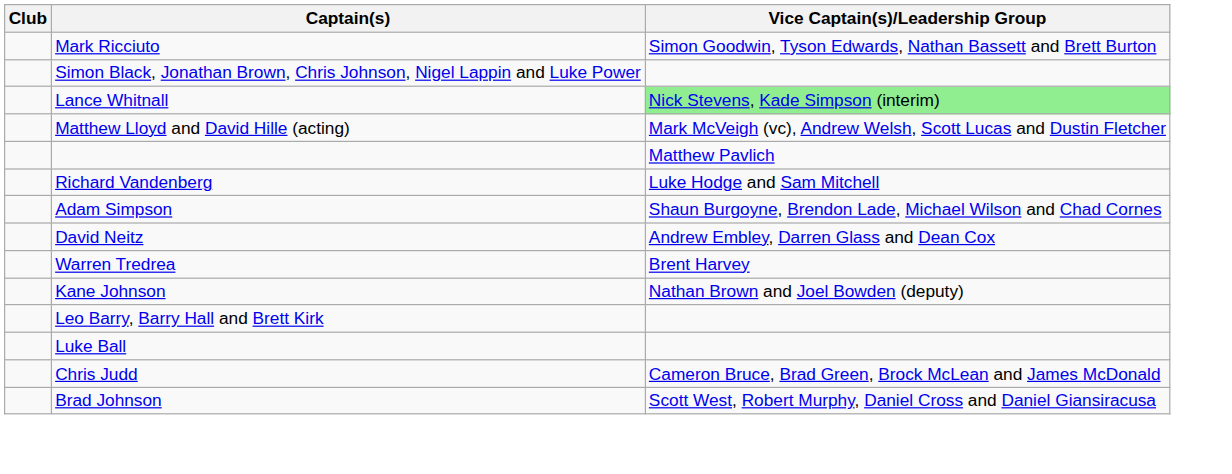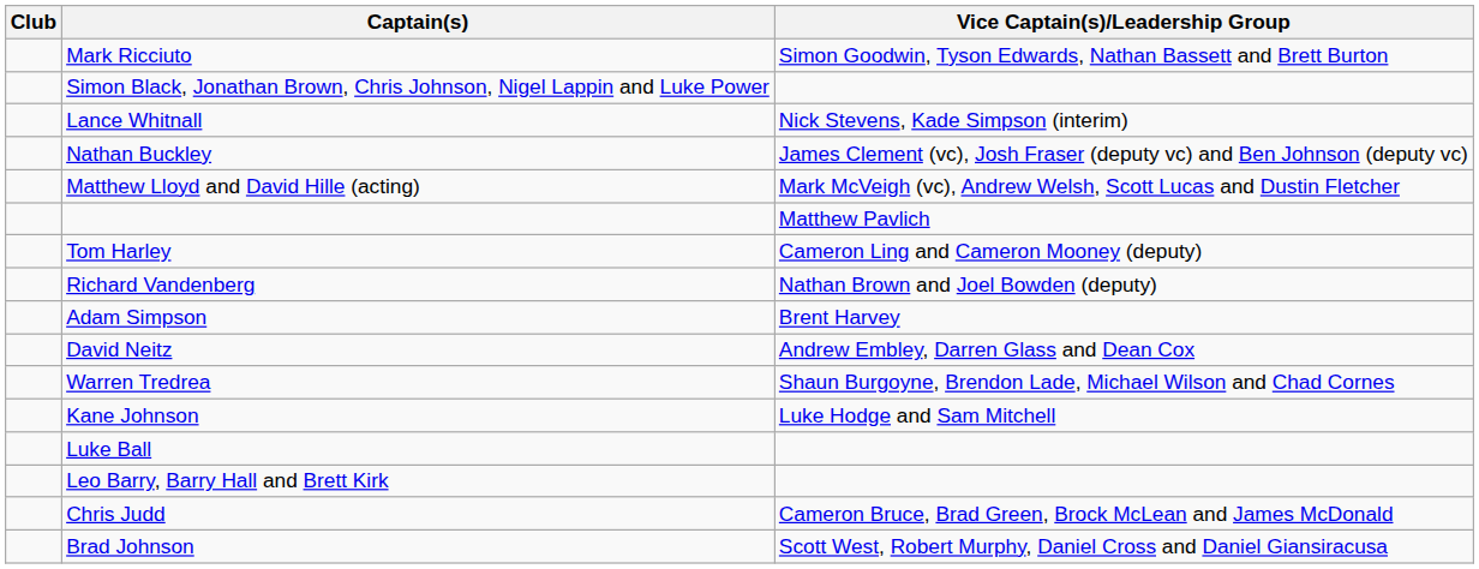Lance Whitnall | Vice Captain(s)/Leadership Group: lightgreen background -> no background
+ row: Nathan Buckley | James Clement (vc), Josh Fraser (deputy vc) and Ben Johnson (deputy vc)
+ row: Tom Harley | Cameron Ling and Cameron Mooney (deputy)
Richard Vandenberg | Vice Captain(s)/Leadership Group: Luke Hodge and Sam Mitchell -> Nathan Brown and Joel Bowden (deputy)
Adam Simpson | Vice Captain(s)/Leadership Group: Shaun Burgoyne, Brendon Lade, Michael Wilson and Chad Cornes -> Brent Harvey
Warren Tredrea | Vice Captain(s)/Leadership Group: Brent Harvey -> Shaun Burgoyne, Brendon Lade, Michael Wilson and Chad Cornes
Kane Johnson | Vice Captain(s)/Leadership Group: Nathan Brown and Joel Bowden (deputy) -> Luke Hodge and Sam Mitchell
rows swapped: Luke Ball <-> Leo Barry, Barry Hall and Brett Kirk
